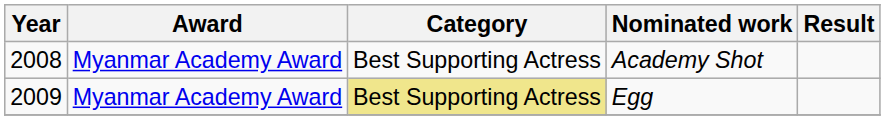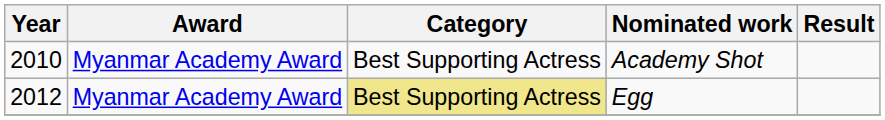Academy Shot | Year: 2008 -> 2010
Egg | Year: 2009 -> 2012
